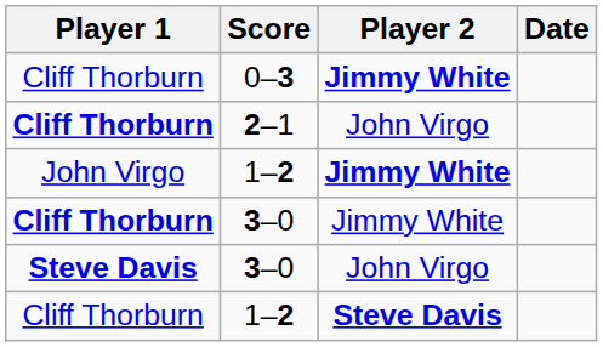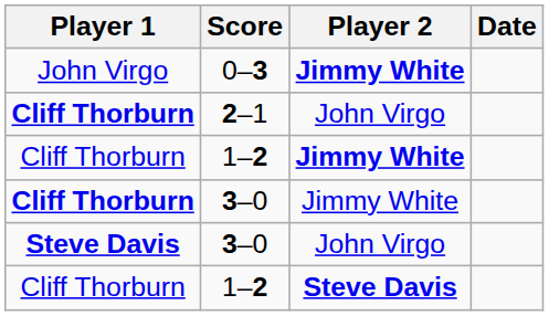0–3 | Player 1: Cliff Thorburn -> John Virgo
1–2 / Jimmy White | Player 1: John Virgo -> Cliff Thorburn
